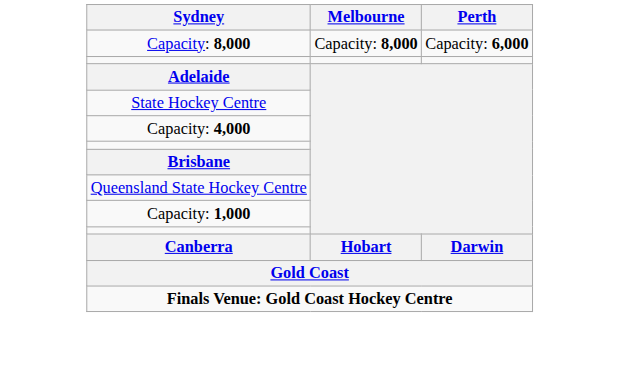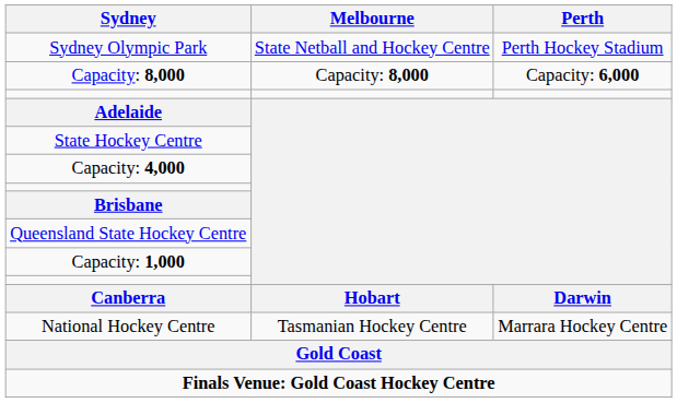+ row: Sydney Olympic Park | State Netball and Hockey Centre | Perth Hockey Stadium
+ row: National Hockey Centre | Tasmanian Hockey Centre | Marrara Hockey Centre
